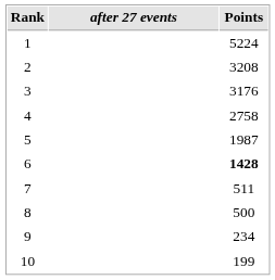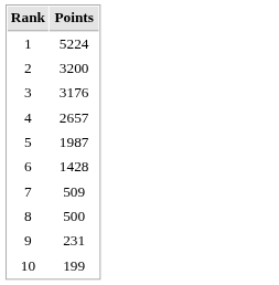- column: after 27 events
2 | Points: 3208 -> 3200
4 | Points: 2758 -> 2657
6 | Points: bold -> normal
7 | Points: 511 -> 509
9 | Points: 234 -> 231
